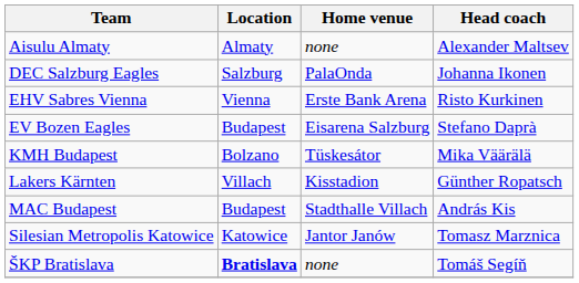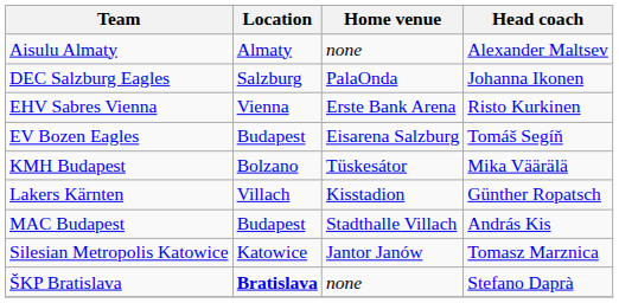EV Bozen Eagles | Head coach: Stefano Daprà -> Tomáš Segíň
ŠKP Bratislava | Head coach: Tomáš Segíň -> Stefano Daprà
